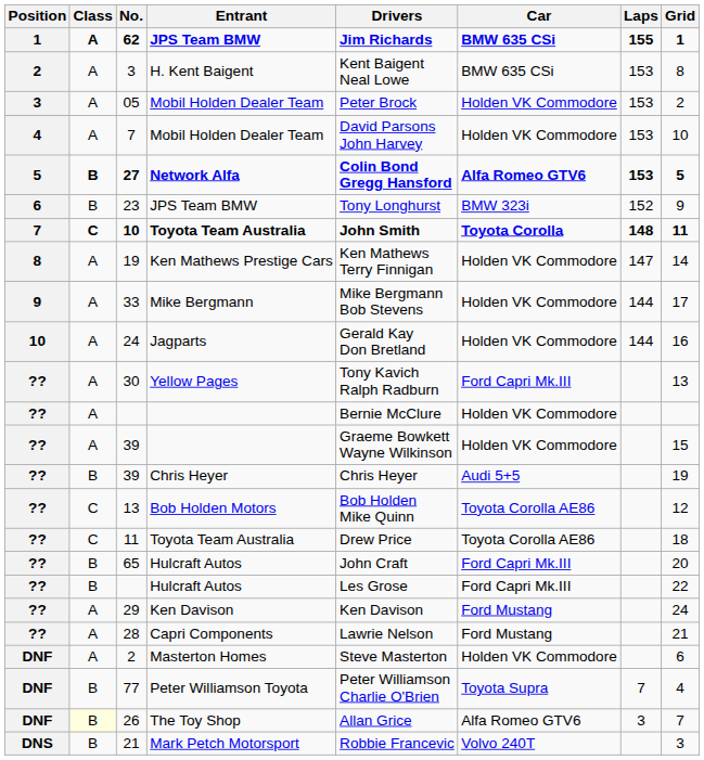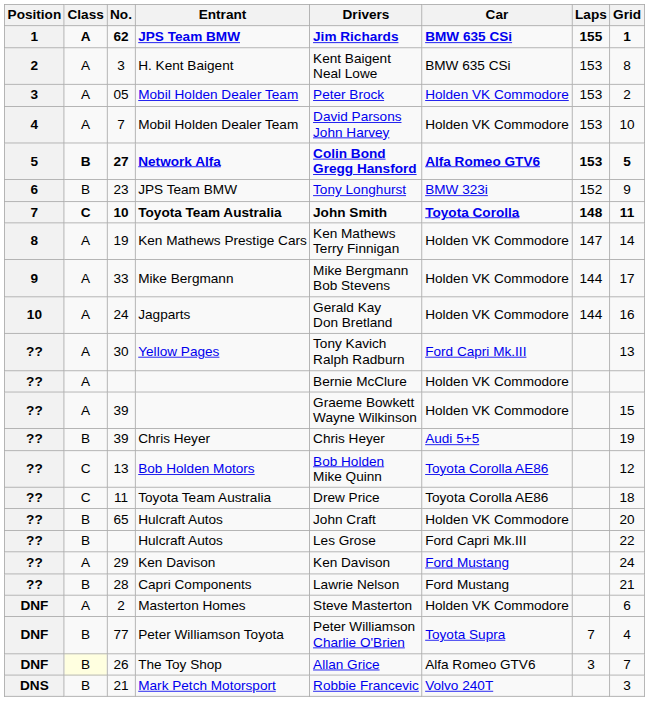65 | Car: Ford Capri Mk.III -> Holden VK Commodore
28 | Class: A -> B
